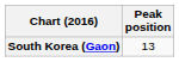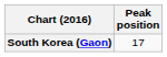South Korea (Gaon) | Peak position: 13 -> 17
